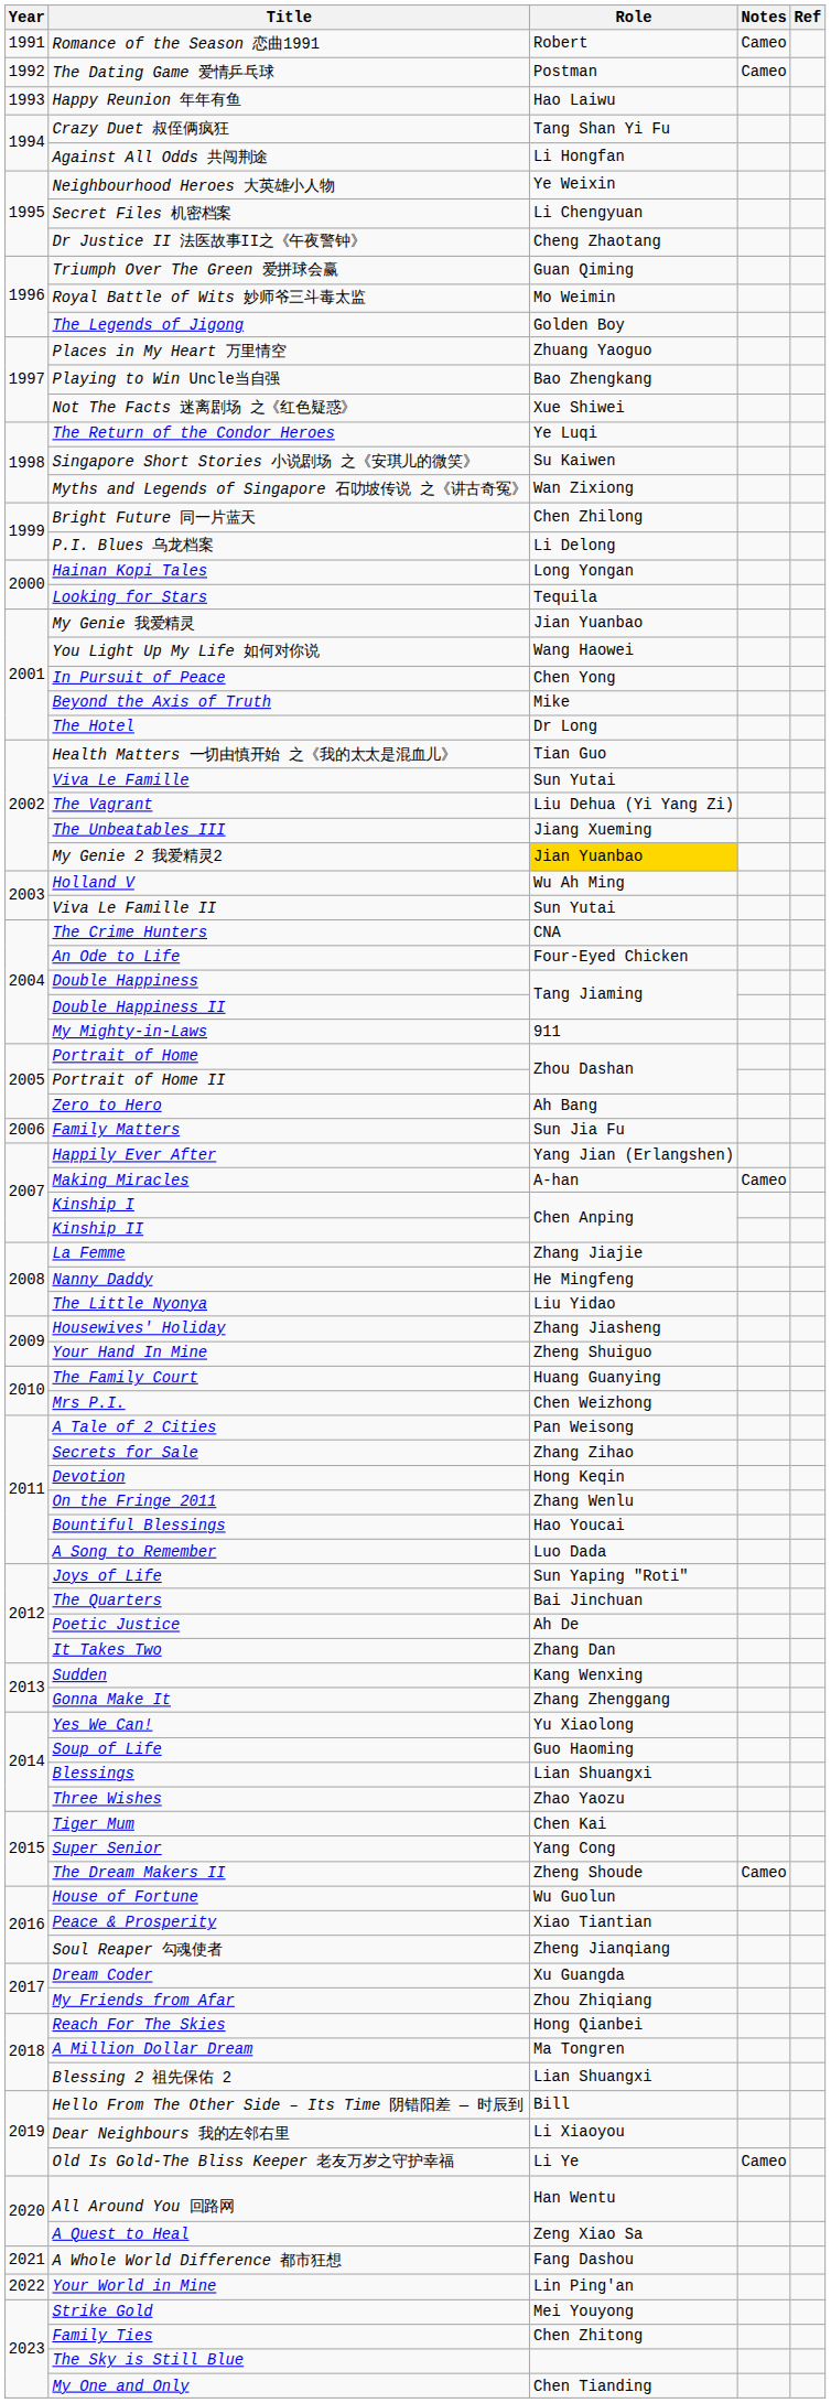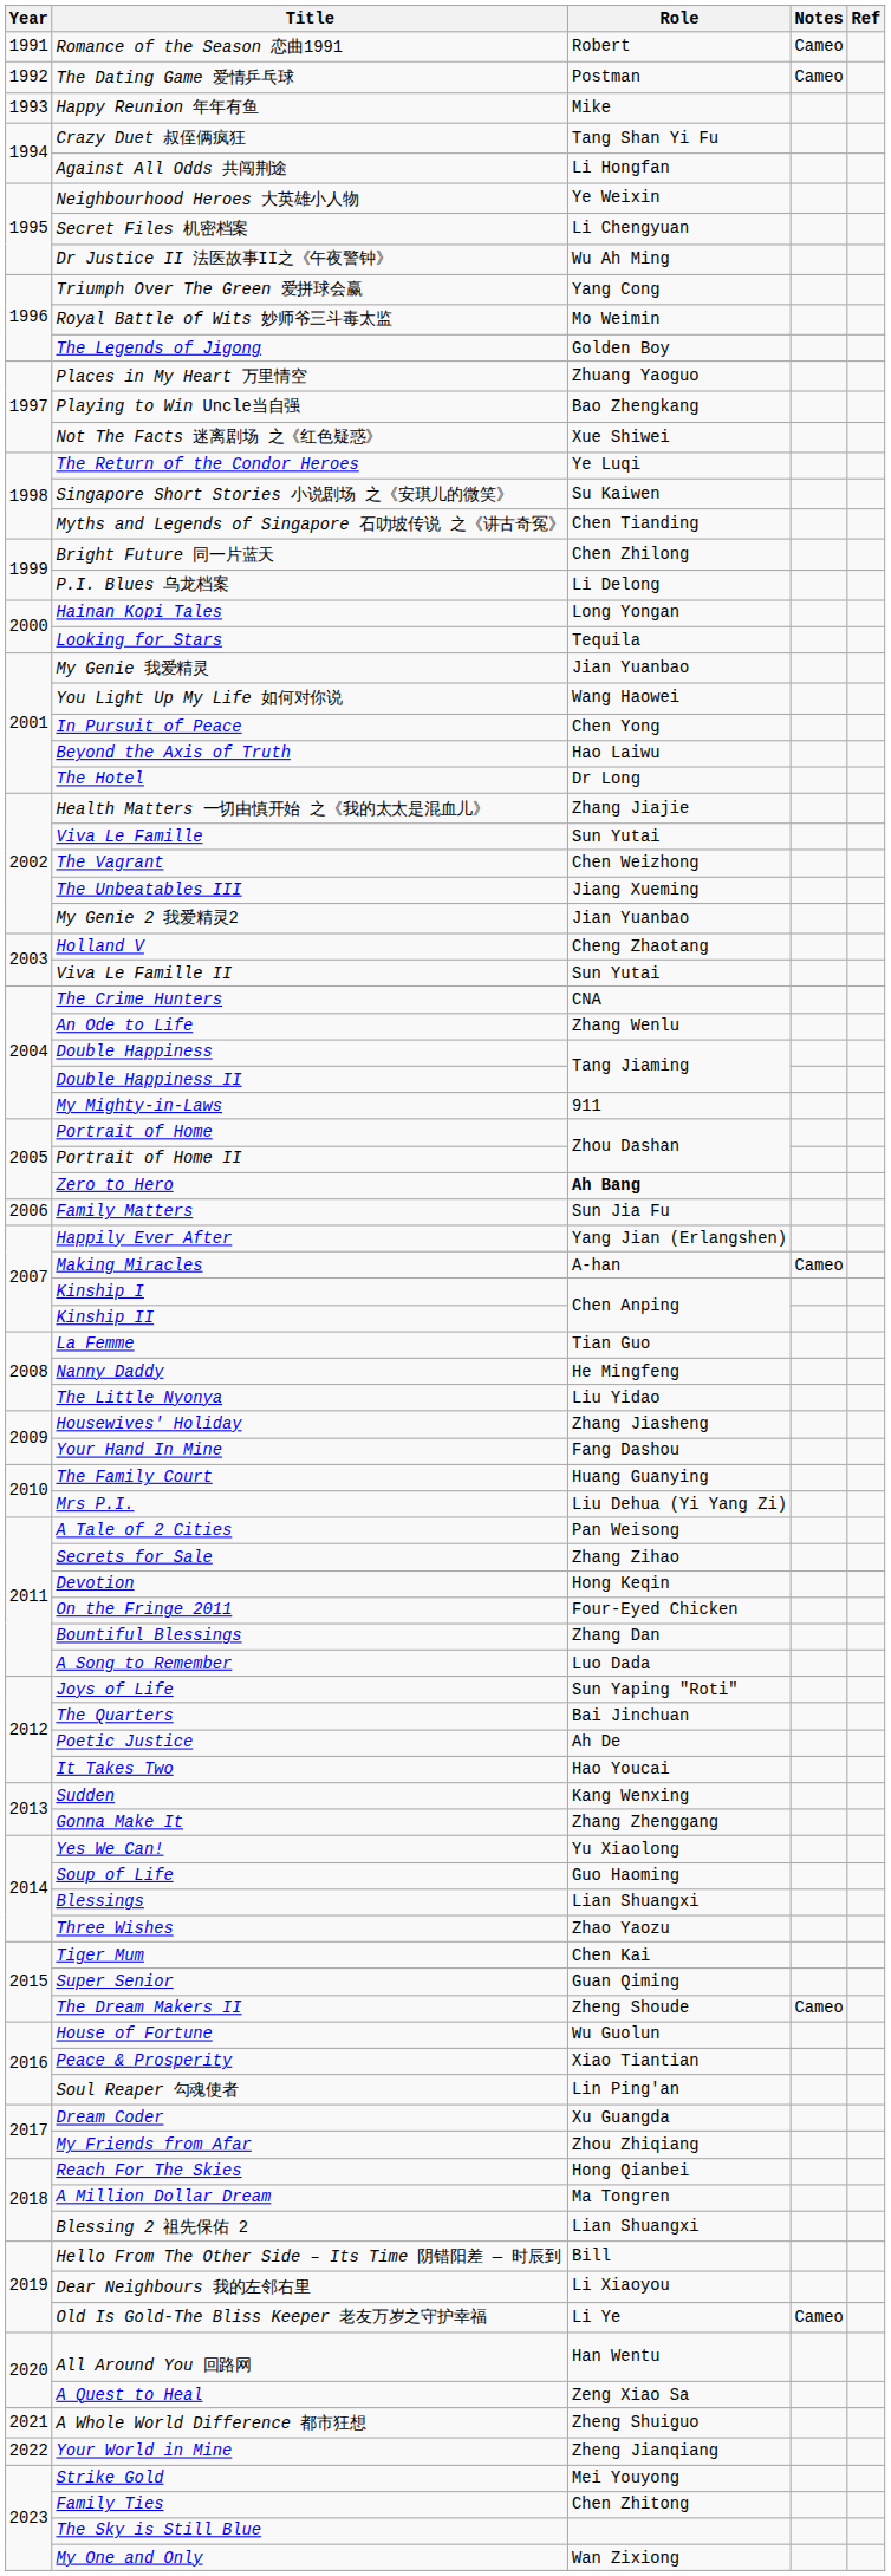Happy Reunion 年年有鱼 | Role: Hao Laiwu -> Mike
Dr Justice II 法医故事II之《午夜警钟》 | Role: Cheng Zhaotang -> Wu Ah Ming
Triumph Over The Green 爱拼球会赢 | Role: Guan Qiming -> Yang Cong
Myths and Legends of Singapore 石叻坡传说 之《讲古奇冤》 | Role: Wan Zixiong -> Chen Tianding
Beyond the Axis of Truth | Role: Mike -> Hao Laiwu
Health Matters 一切由慎开始 之《我的太太是混血儿》 | Role: Tian Guo -> Zhang Jiajie
The Vagrant | Role: Liu Dehua (Yi Yang Zi) -> Chen Weizhong
My Genie 2 我爱精灵2 | Role: gold background -> no background
Holland V | Role: Wu Ah Ming -> Cheng Zhaotang
An Ode to Life | Role: Four-Eyed Chicken -> Zhang Wenlu
Zero to Hero | Role: normal -> bold
La Femme | Role: Zhang Jiajie -> Tian Guo
Your Hand In Mine | Role: Zheng Shuiguo -> Fang Dashou
Mrs P.I. | Role: Chen Weizhong -> Liu Dehua (Yi Yang Zi)
On the Fringe 2011 | Role: Zhang Wenlu -> Four-Eyed Chicken
Bountiful Blessings | Role: Hao Youcai -> Zhang Dan
It Takes Two | Role: Zhang Dan -> Hao Youcai
Super Senior | Role: Yang Cong -> Guan Qiming
Soul Reaper 勾魂使者 | Role: Zheng Jianqiang -> Lin Ping'an
A Whole World Difference 都市狂想 | Role: Fang Dashou -> Zheng Shuiguo
Your World in Mine | Role: Lin Ping'an -> Zheng Jianqiang
My One and Only | Role: Chen Tianding -> Wan Zixiong
